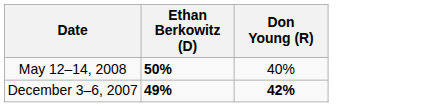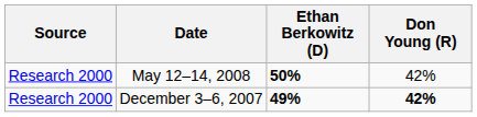+ column: Source | Research 2000 | Research 2000
May 12–14, 2008 | Don Young (R): 40% -> 42%
